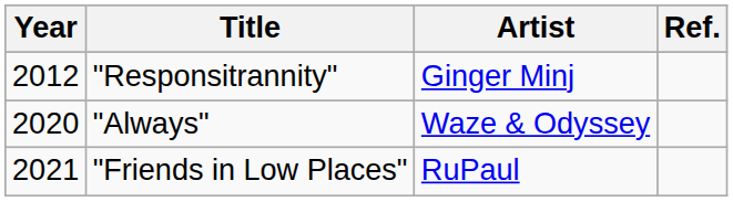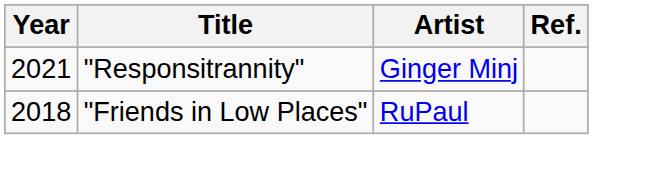"Responsitrannity" | Year: 2012 -> 2021
- row: 2020 | "Always" | Waze & Odyssey
"Friends in Low Places" | Year: 2021 -> 2018
